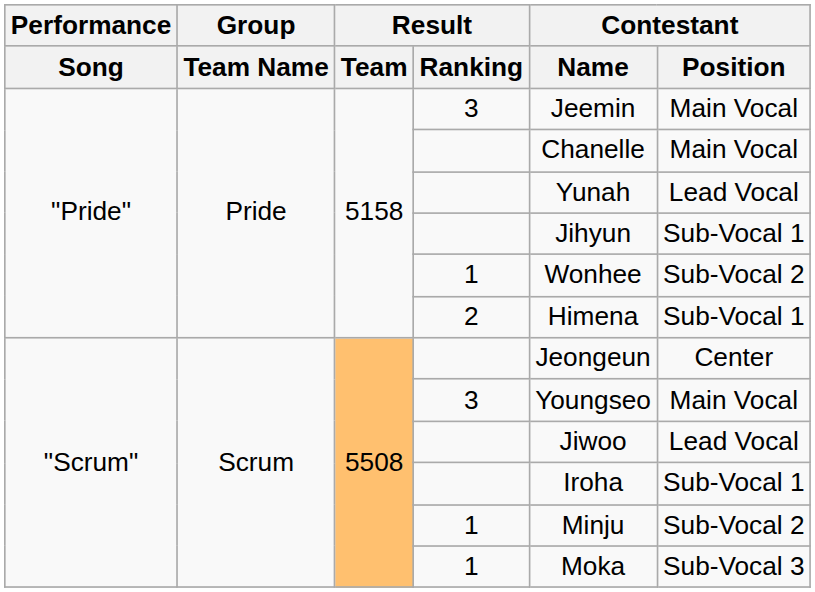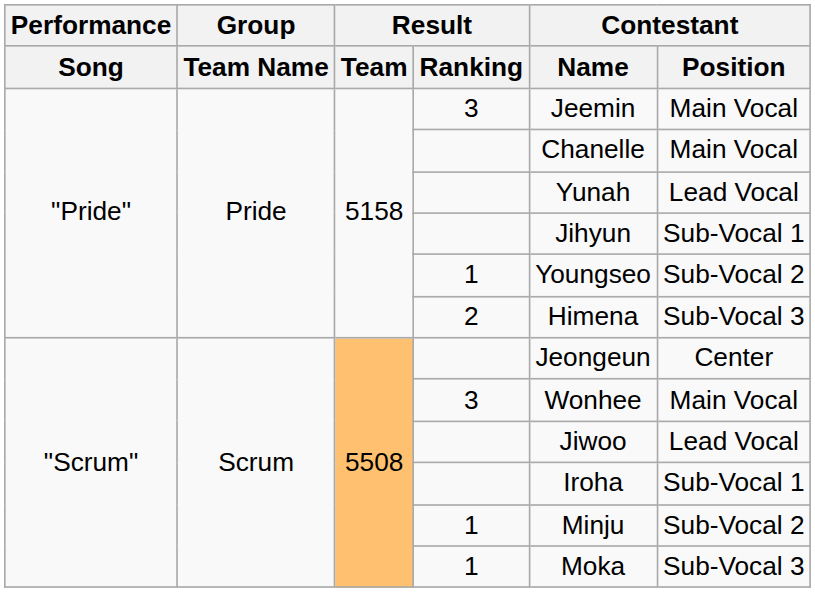"Pride" / 1 | Contestant / Name: Wonhee -> Youngseo
2 | Contestant / Position: Sub-Vocal 1 -> Sub-Vocal 3
"Scrum" / 3 | Contestant / Name: Youngseo -> Wonhee
